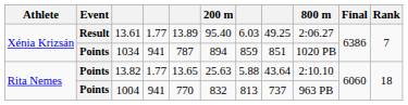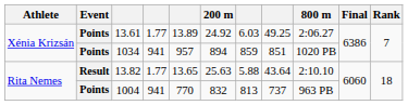13.61 | Event: Result -> Points
13.61 | 200 m: 95.40 -> 24.92
1034 | column 5: 787 -> 957
13.82 | Event: Points -> Result
